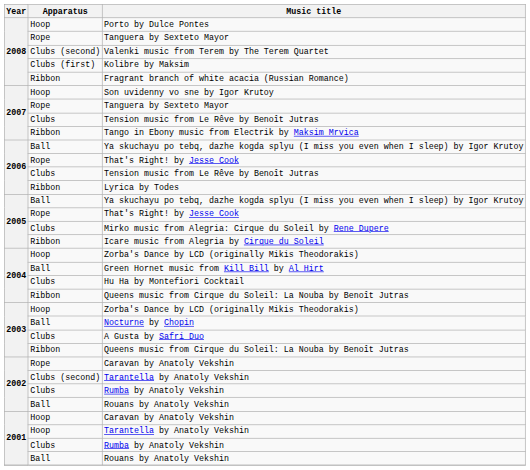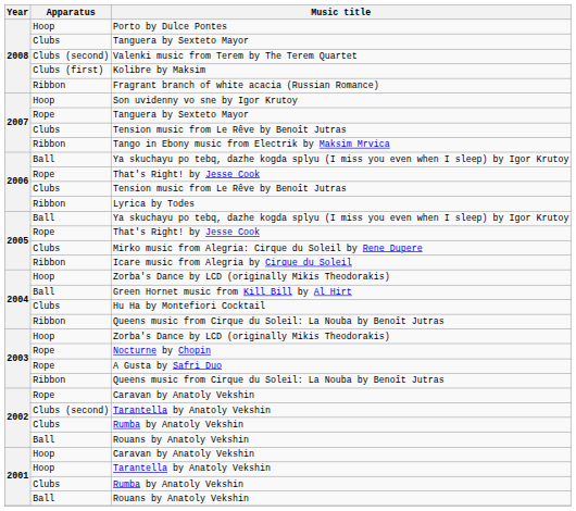2008 / Tanguera by Sexteto Mayor | Apparatus: Rope -> Clubs
Nocturne by Chopin | Apparatus: Ball -> Rope
A Gusta by Safri Duo | Apparatus: Clubs -> Rope
